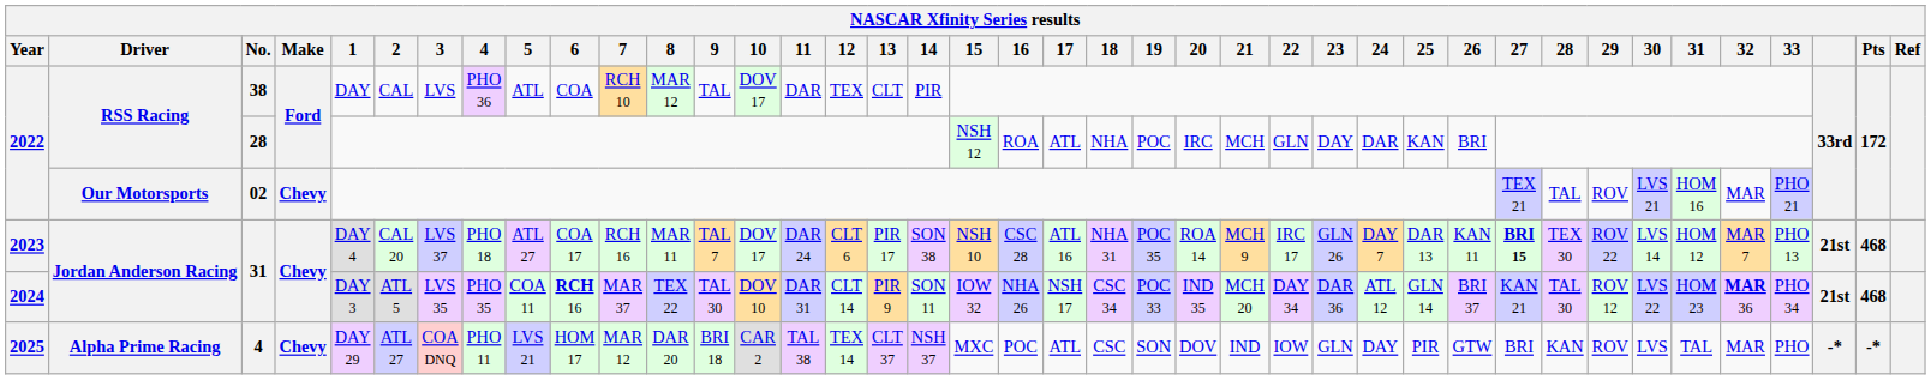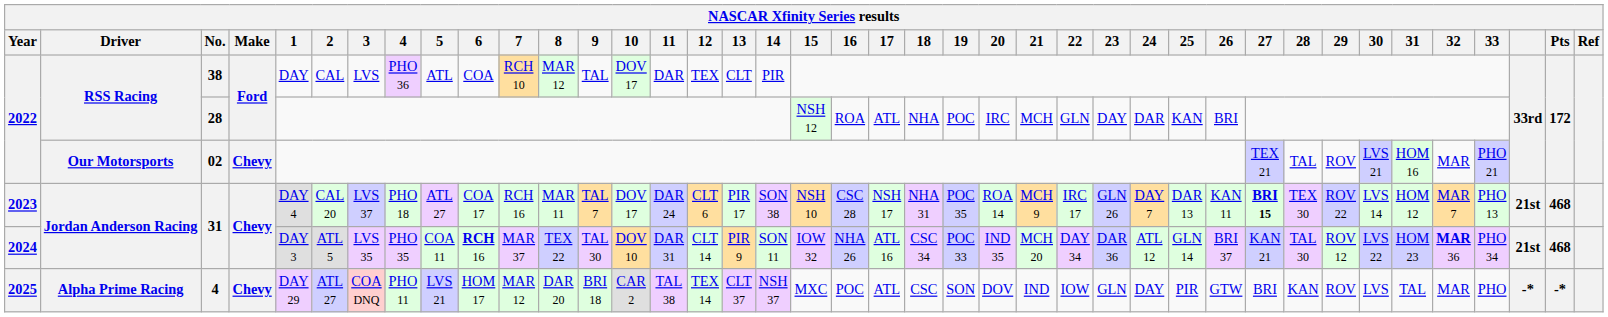2023 / 31 | 17: ATL 16 -> NSH 17
2024 / 31 | 17: NSH 17 -> ATL 16
